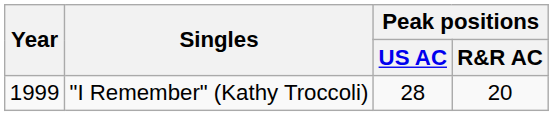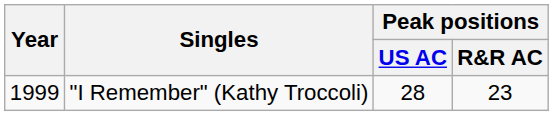"I Remember" (Kathy Troccoli) | Peak positions / R&R AC: 20 -> 23
